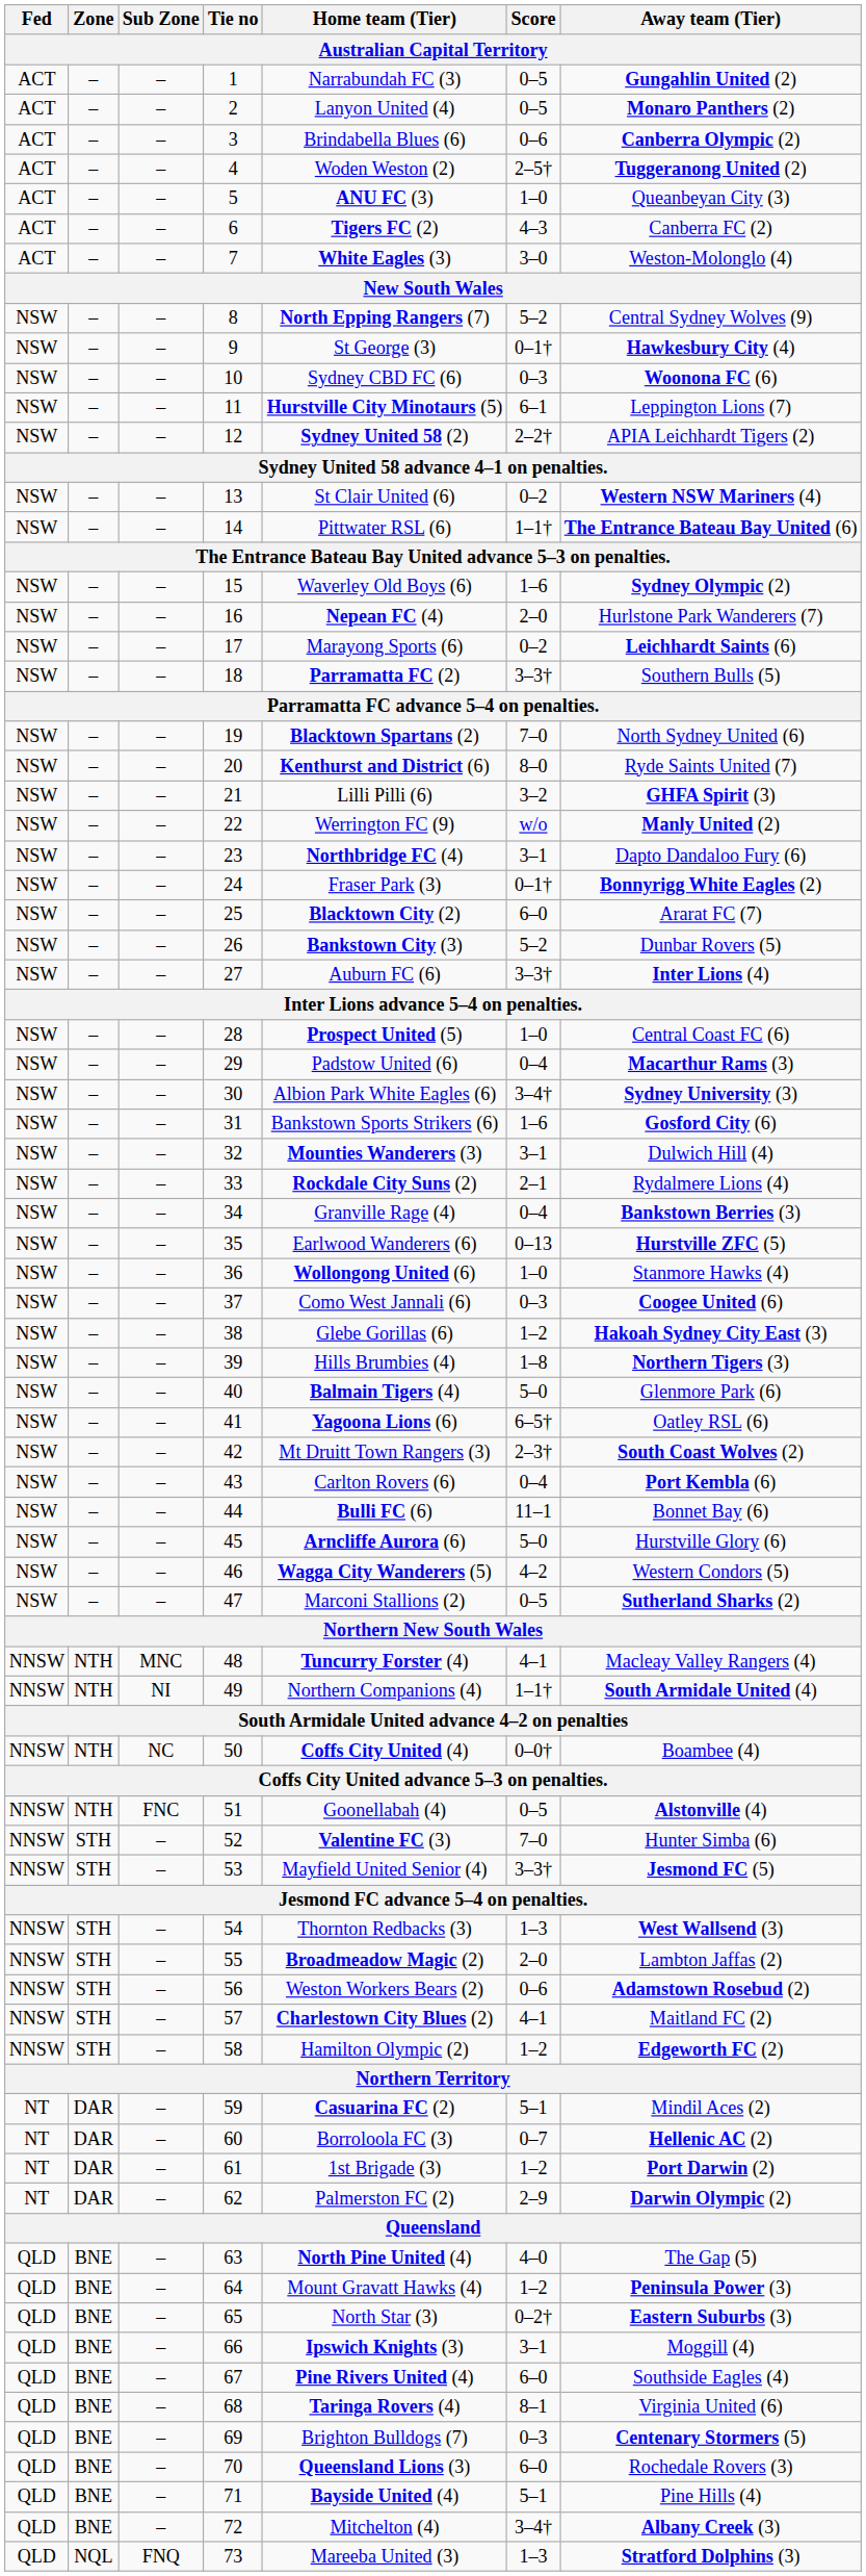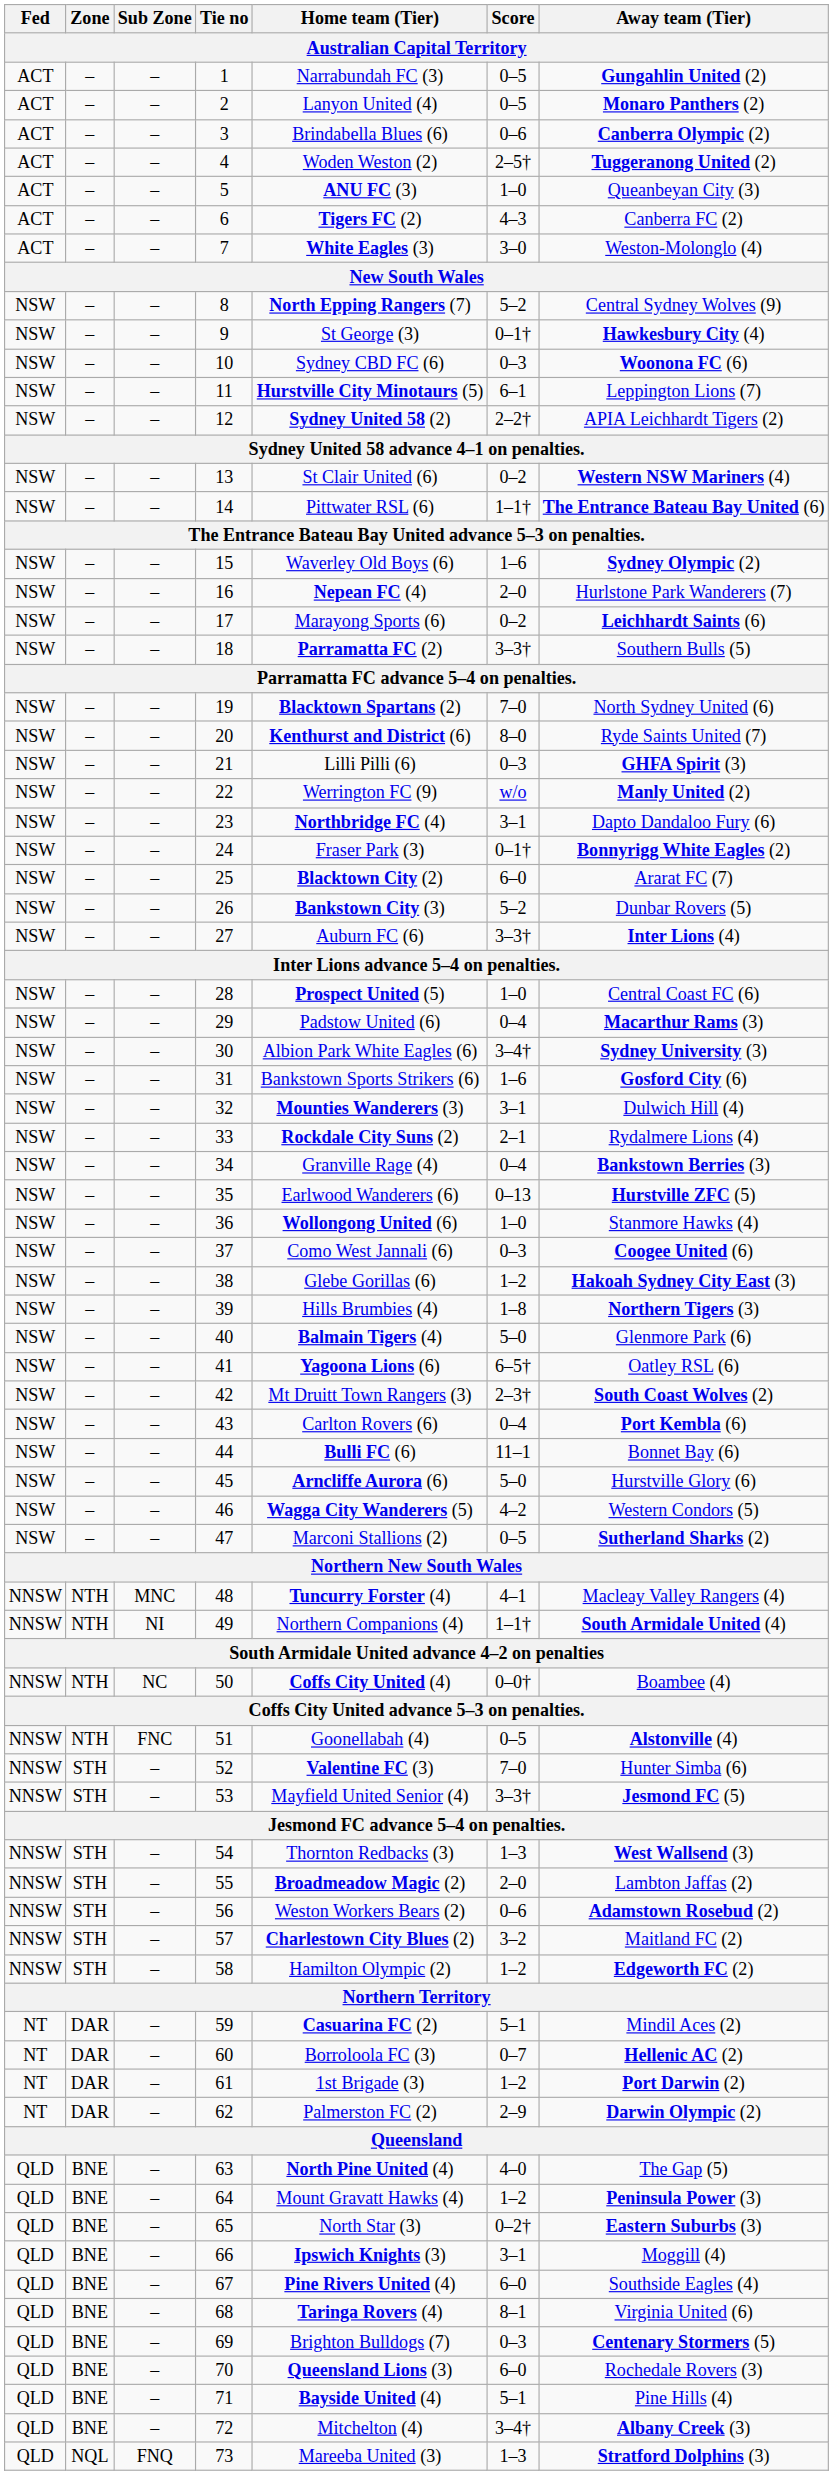21 | Score: 3–2 -> 0–3
57 | Score: 4–1 -> 3–2
